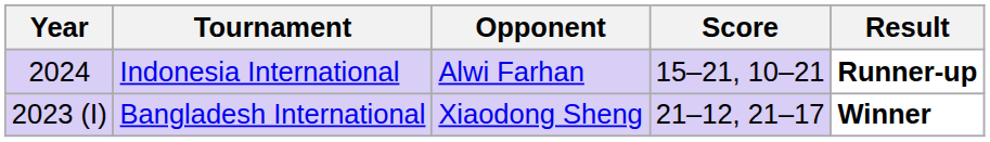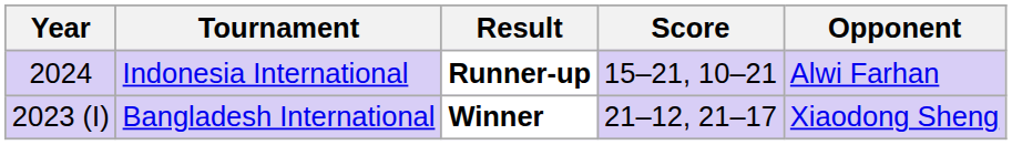columns swapped: Opponent <-> Result
